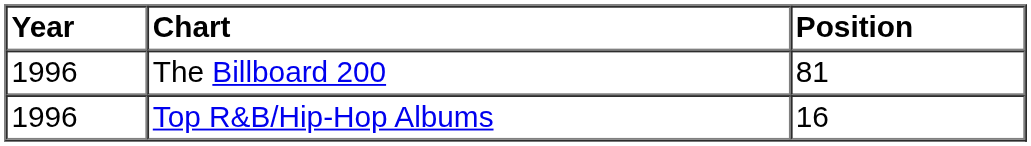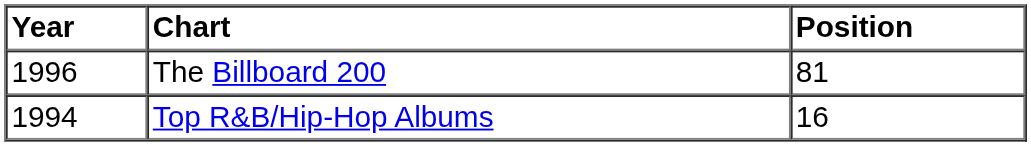Top R&B/Hip-Hop Albums | Year: 1996 -> 1994
